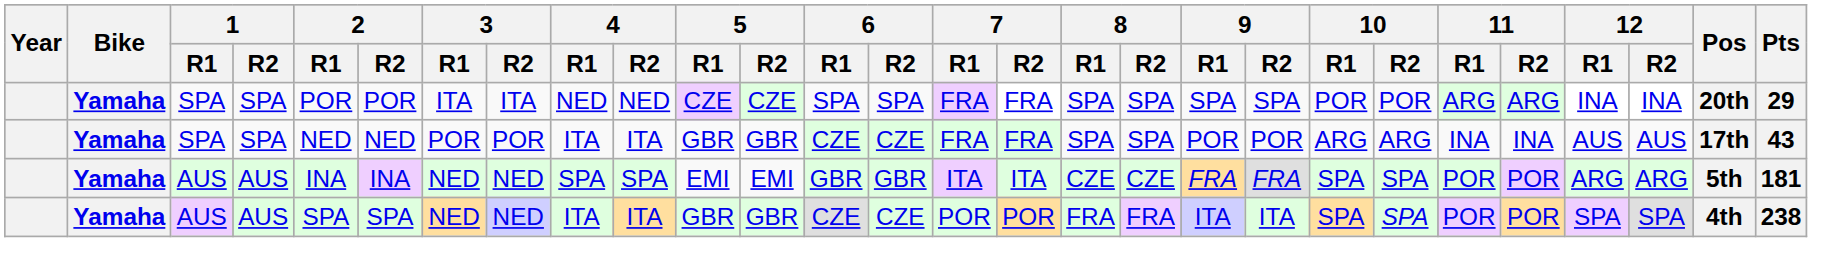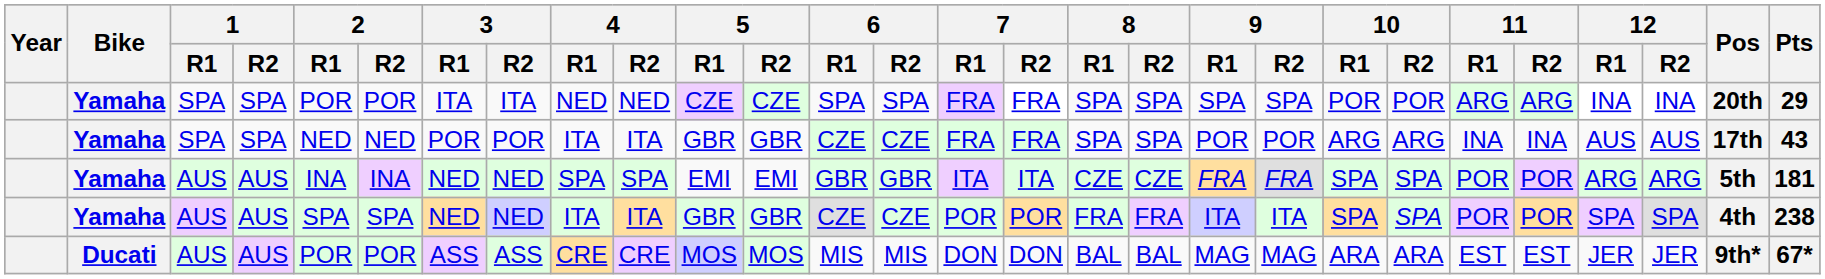+ row: Ducati | AUS | AUS | POR | POR | ASS | ASS | CRE | CRE | MOS | MOS | MIS | MIS | DON | DON | BAL | BAL | MAG | MAG | ARA | ARA | EST | EST | JER | JER | 9th* | 67*
